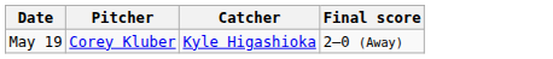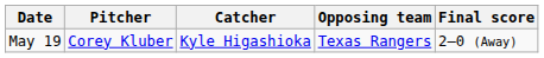+ column: Opposing team | Texas Rangers
